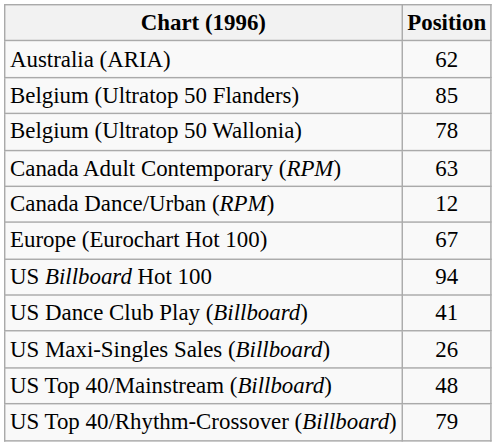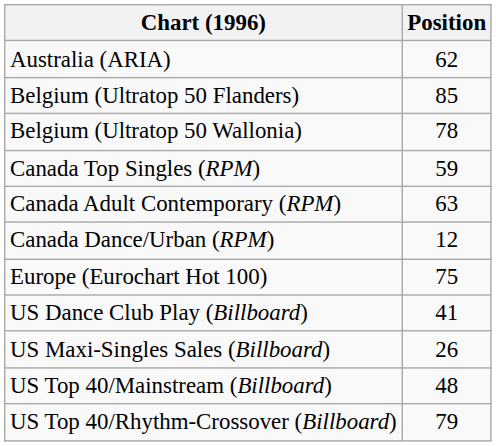+ row: Canada Top Singles (RPM) | 59
Europe (Eurochart Hot 100) | Position: 67 -> 75
- row: US Billboard Hot 100 | 94
